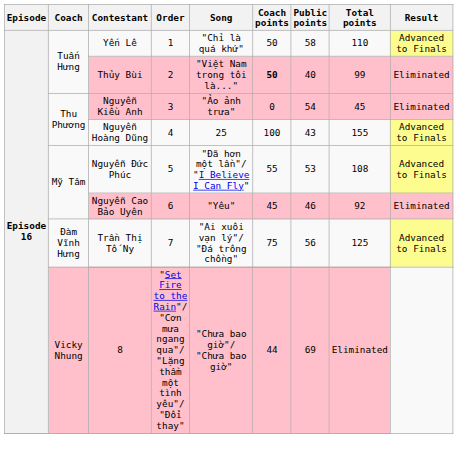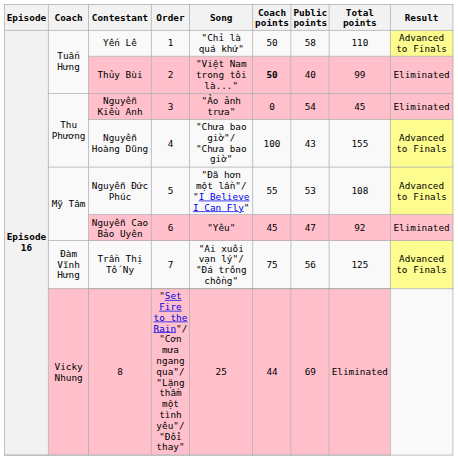Nguyễn Hoàng Dũng | Song: 25 -> "Chưa bao giờ"/ "Chưa bao giờ"
Nguyễn Cao Bảo Uyên | Public points: 46 -> 47
8 | Song: "Chưa bao giờ"/ "Chưa bao giờ" -> 25
